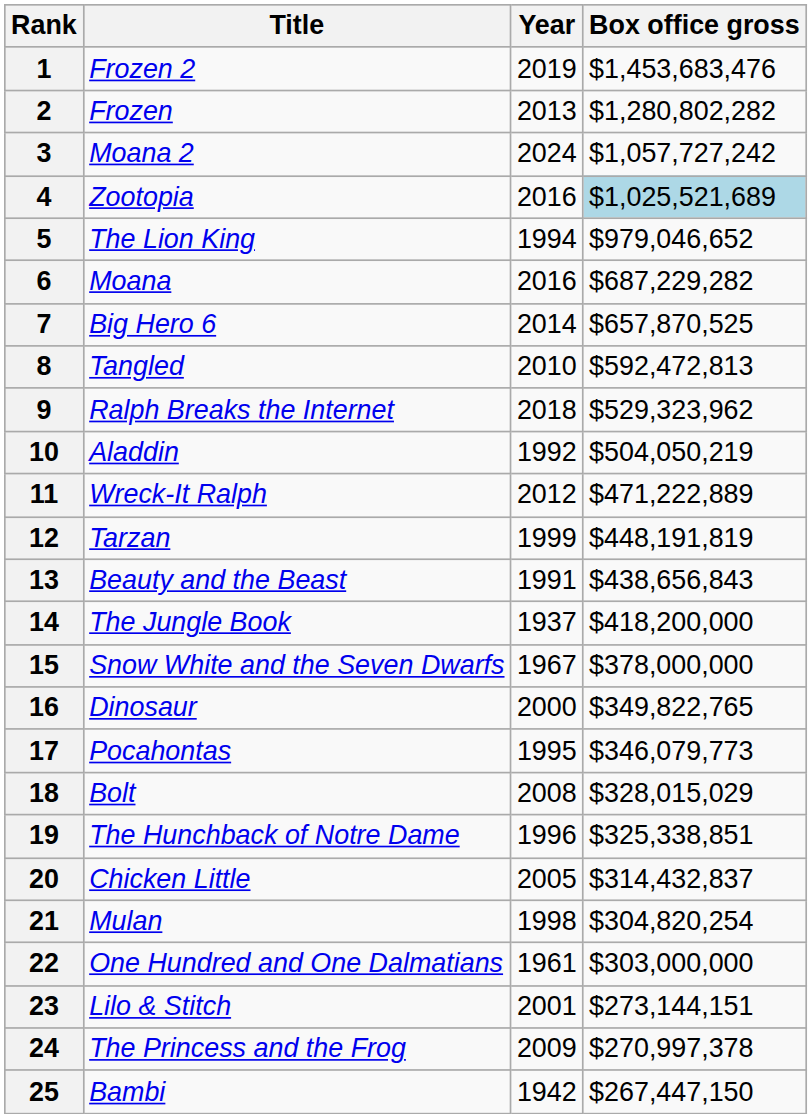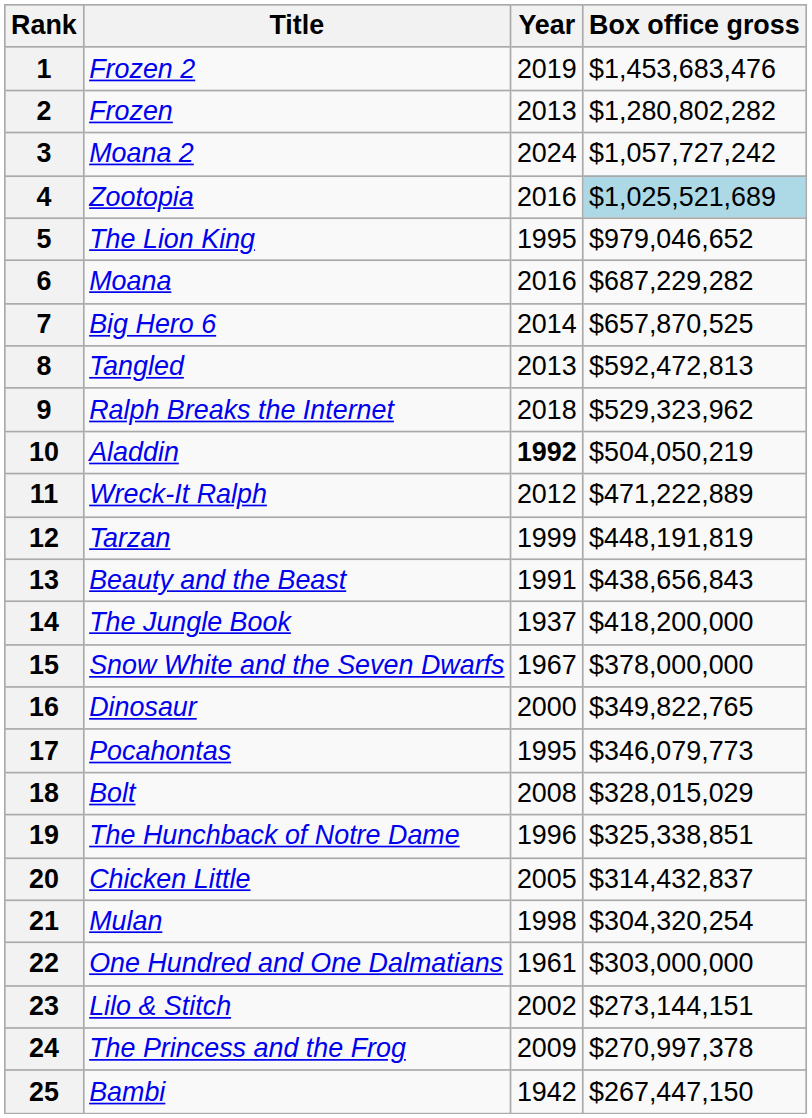5 | Year: 1994 -> 1995
8 | Year: 2010 -> 2013
10 | Year: normal -> bold
21 | Box office gross: $304,820,254 -> $304,320,254
23 | Year: 2001 -> 2002
